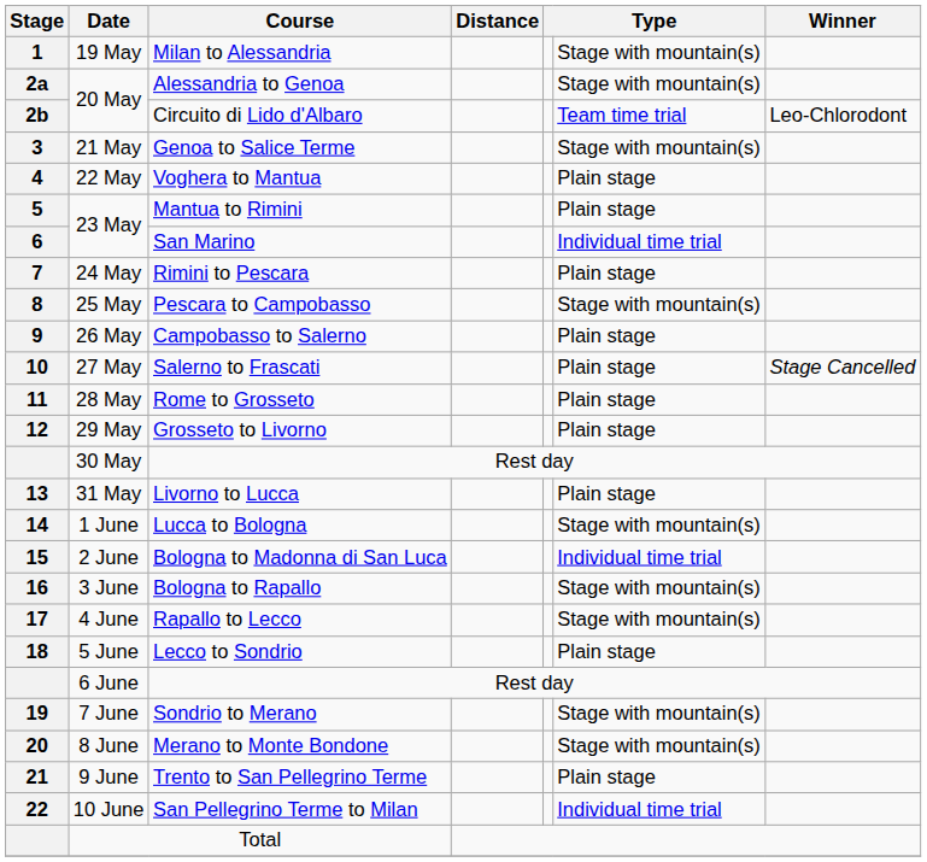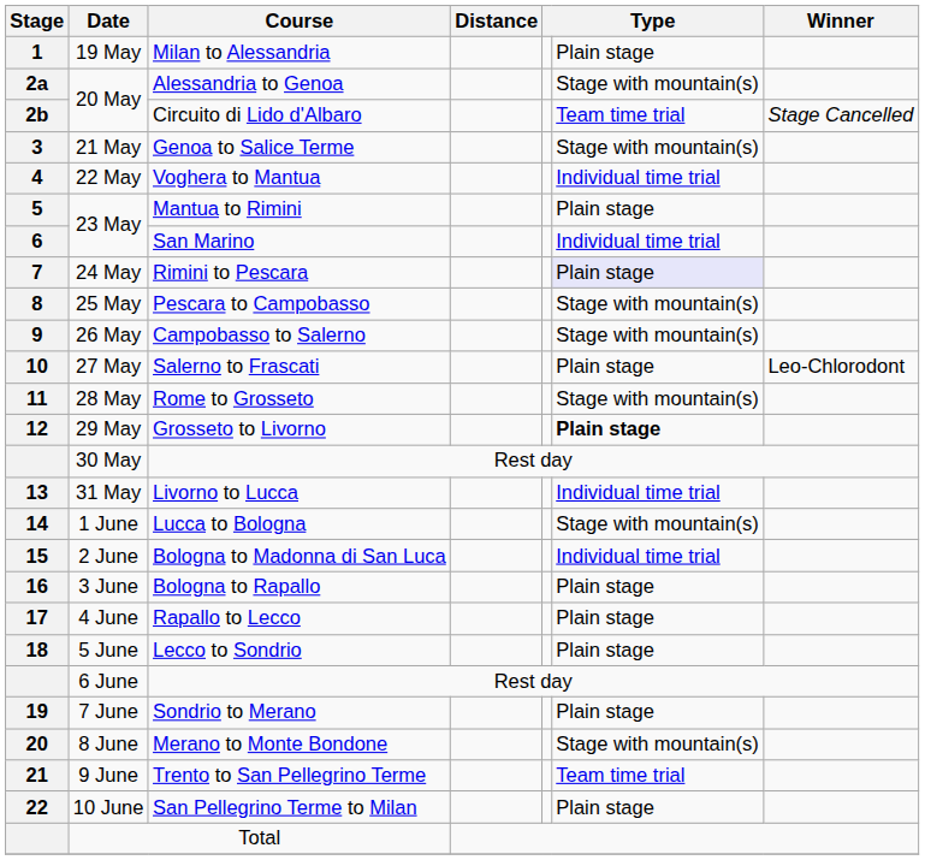Milan to Alessandria | column 6: Stage with mountain(s) -> Plain stage
Circuito di Lido d'Albaro | Winner: Leo-Chlorodont -> Stage Cancelled
Voghera to Mantua | column 6: Plain stage -> Individual time trial
Rimini to Pescara | column 6: no background -> lavender background
Campobasso to Salerno | column 6: Plain stage -> Stage with mountain(s)
Salerno to Frascati | Winner: Stage Cancelled -> Leo-Chlorodont
Rome to Grosseto | column 6: Plain stage -> Stage with mountain(s)
Grosseto to Livorno | column 6: normal -> bold
Livorno to Lucca | column 6: Plain stage -> Individual time trial
Bologna to Rapallo | column 6: Stage with mountain(s) -> Plain stage
Rapallo to Lecco | column 6: Stage with mountain(s) -> Plain stage
Sondrio to Merano | column 6: Stage with mountain(s) -> Plain stage
Trento to San Pellegrino Terme | column 6: Plain stage -> Team time trial
San Pellegrino Terme to Milan | column 6: Individual time trial -> Plain stage
